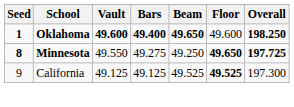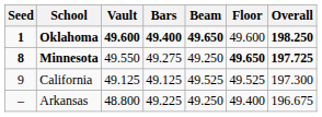California | Floor: bold -> normal
+ row: – | Arkansas | 48.800 | 49.225 | 49.250 | 49.400 | 196.675
